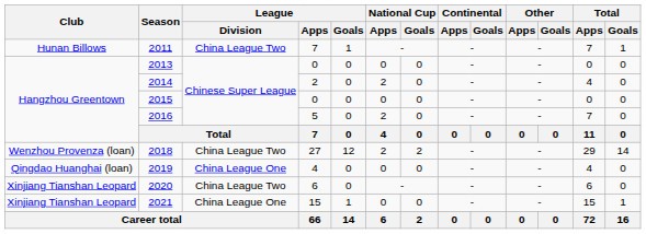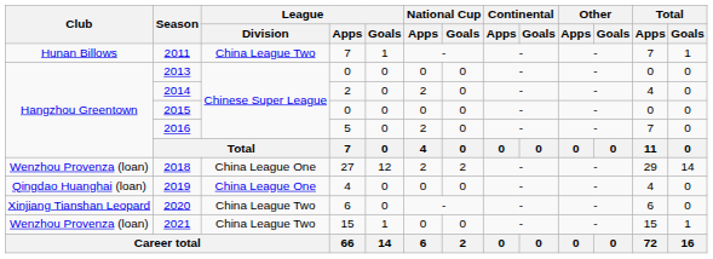2018 | League / Division: China League Two -> China League One
2021 | Club: Xinjiang Tianshan Leopard -> Wenzhou Provenza (loan)
2021 | League / Division: China League One -> China League Two
